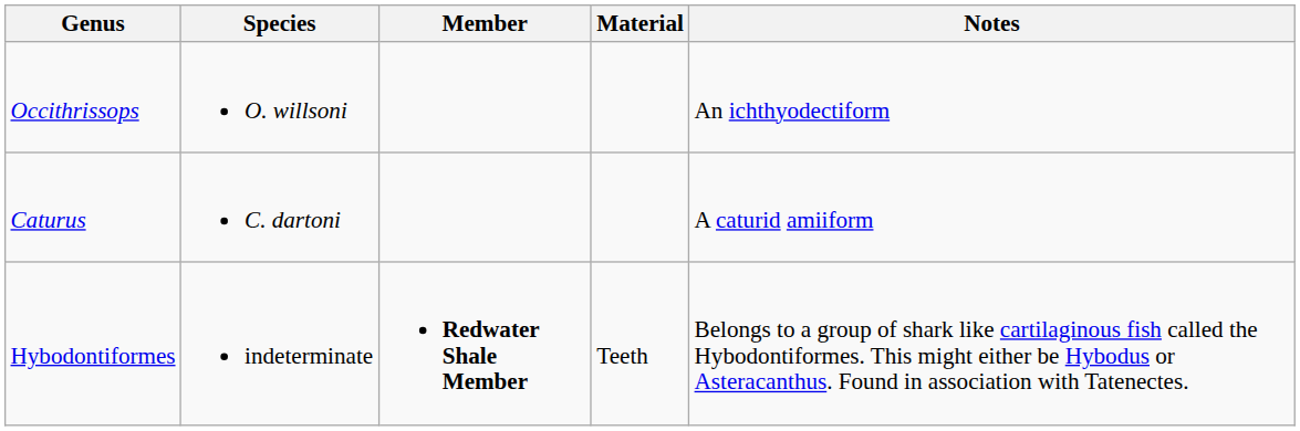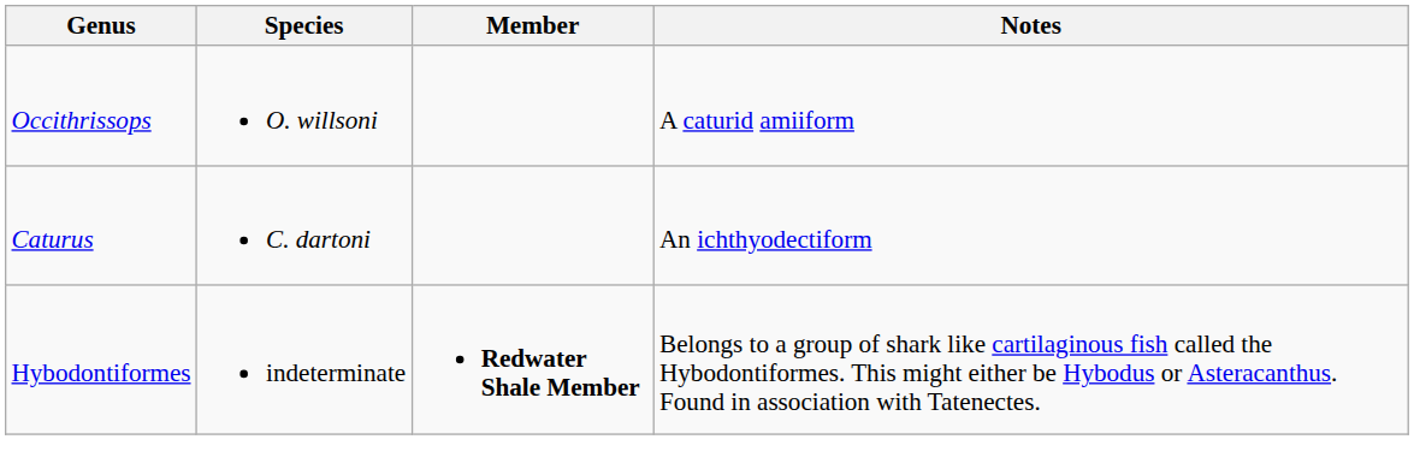- column: Material | Teeth
Occithrissops | Notes: An ichthyodectiform -> A caturid amiiform
Caturus | Notes: A caturid amiiform -> An ichthyodectiform
